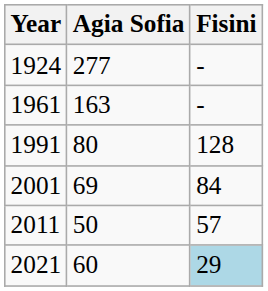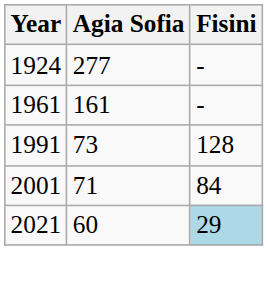1961 | Agia Sofia: 163 -> 161
1991 | Agia Sofia: 80 -> 73
2001 | Agia Sofia: 69 -> 71
- row: 2011 | 50 | 57
